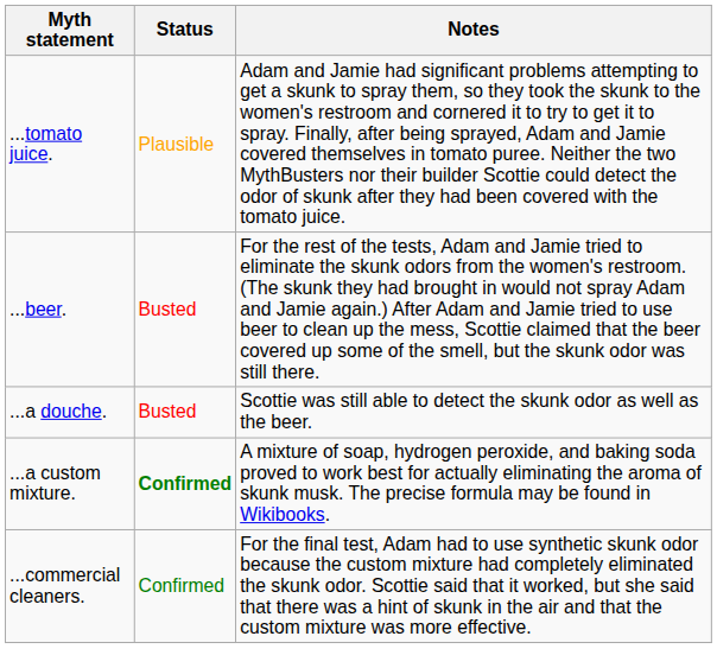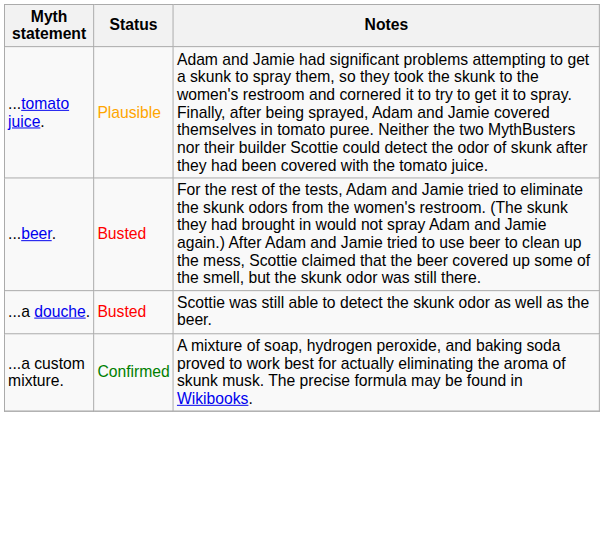...a custom mixture. | Status: bold -> normal
- row: ...commercial cleaners. | Confirmed | For the final test, Adam had to use synthetic skunk odor because the custom mixture had completely eliminated the skunk odor. Scottie said that it worked, but she said that there was a hint of skunk in the air and that the custom mixture was more effective.
